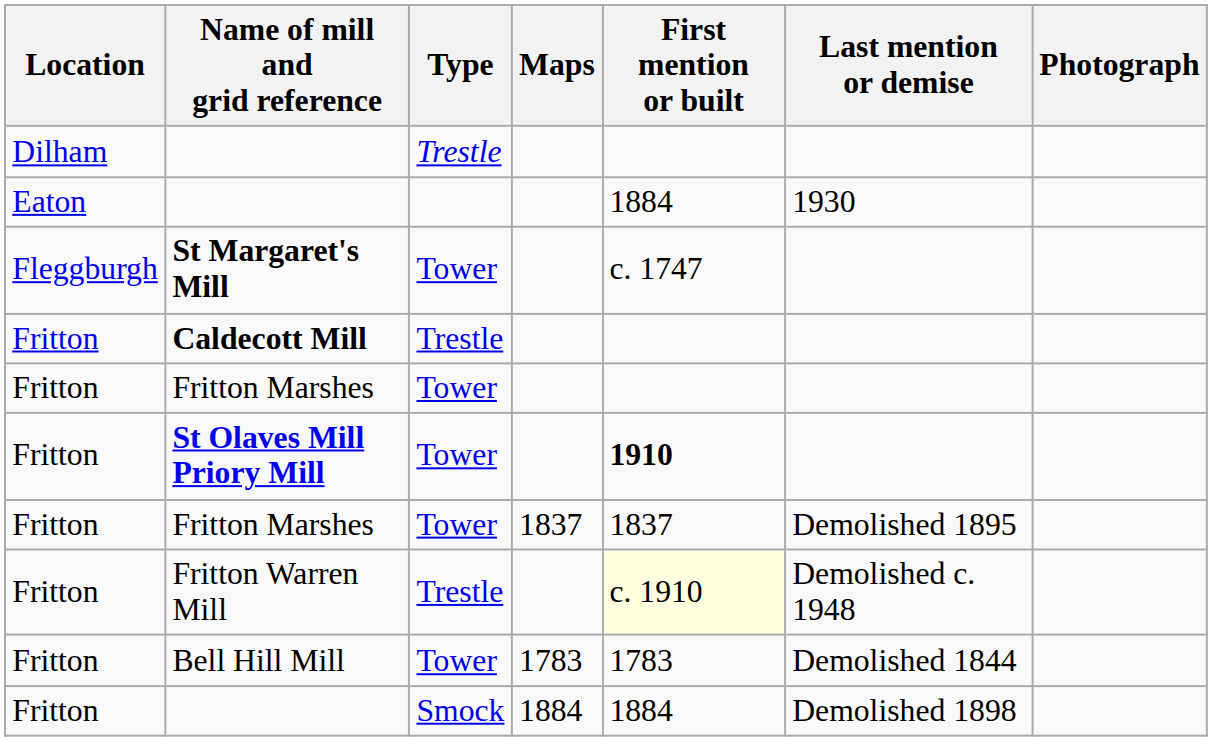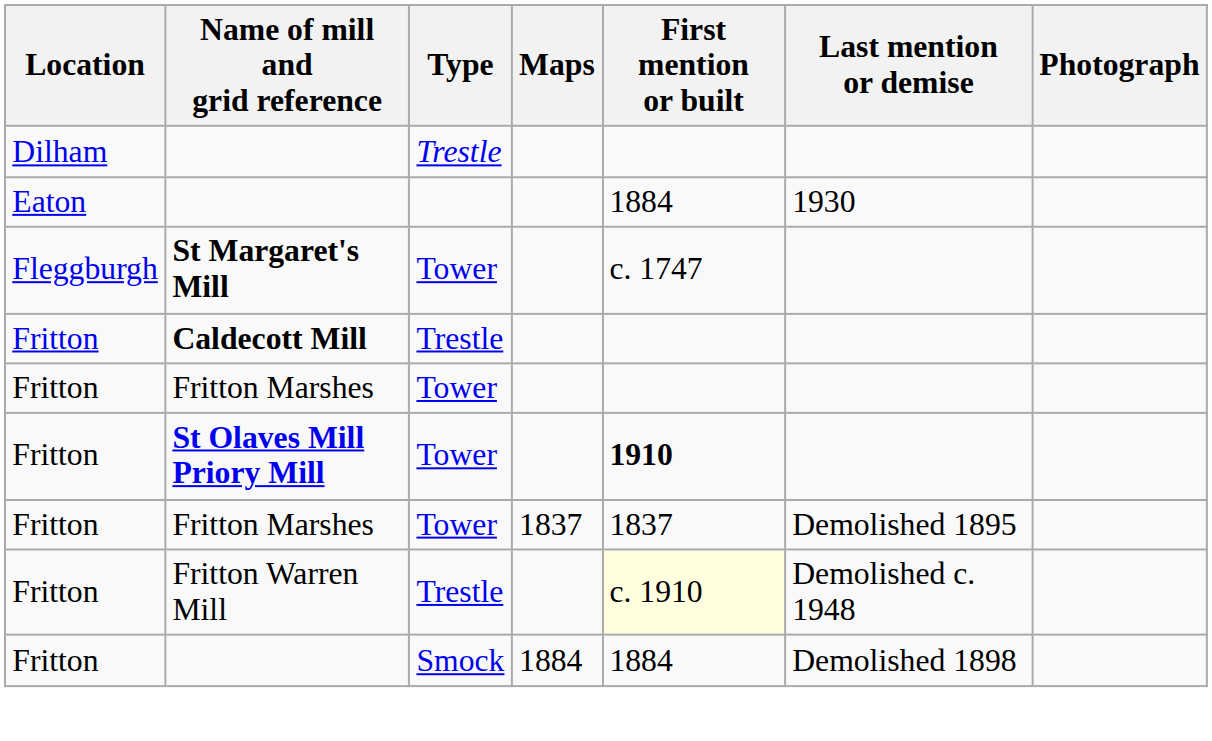- row: Fritton | Bell Hill Mill | Tower | 1783 | 1783 | Demolished 1844
